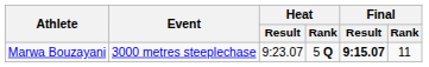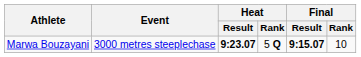Marwa Bouzayani | Heat / Result: normal -> bold
Marwa Bouzayani | Final / Rank: 11 -> 10
